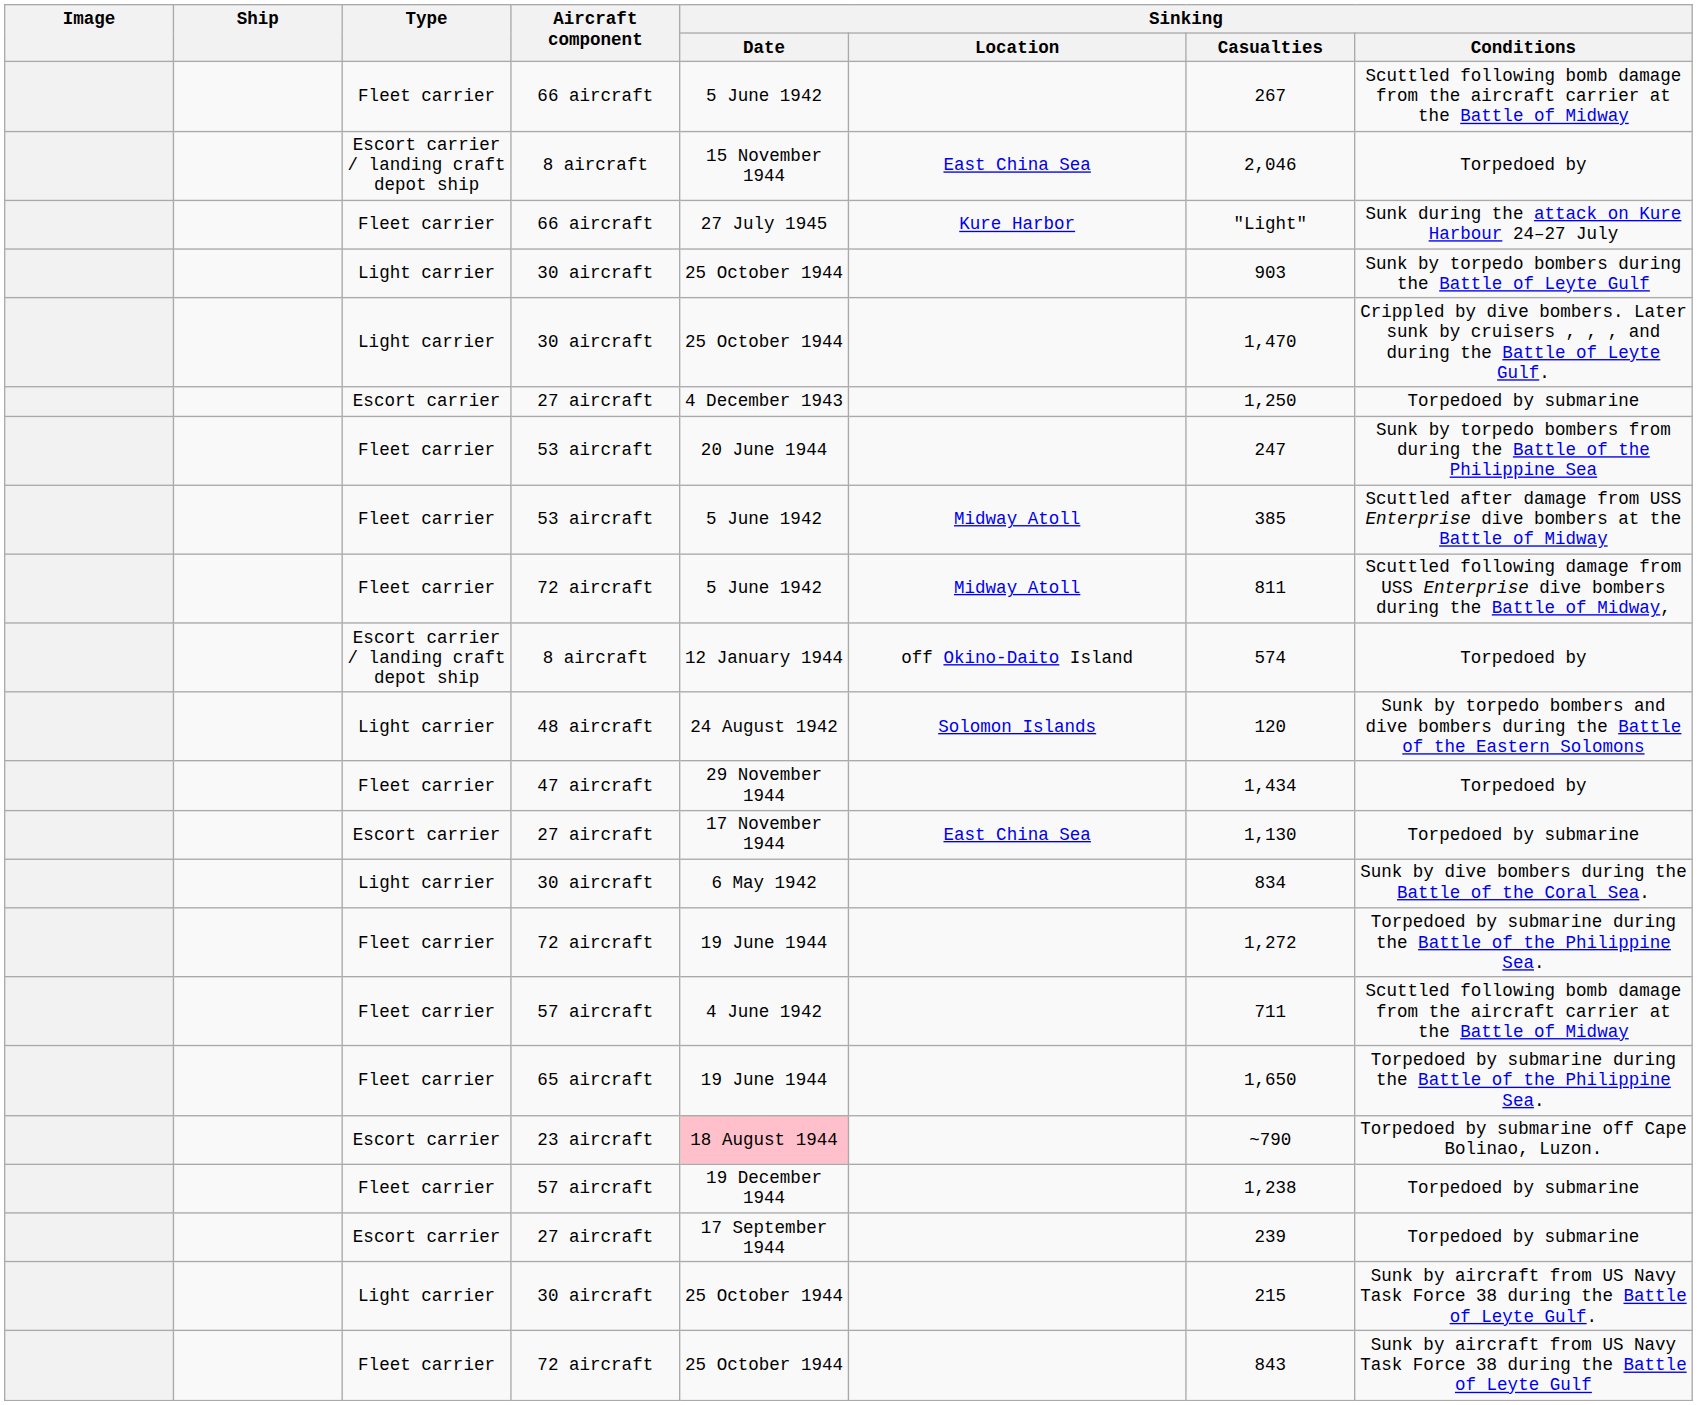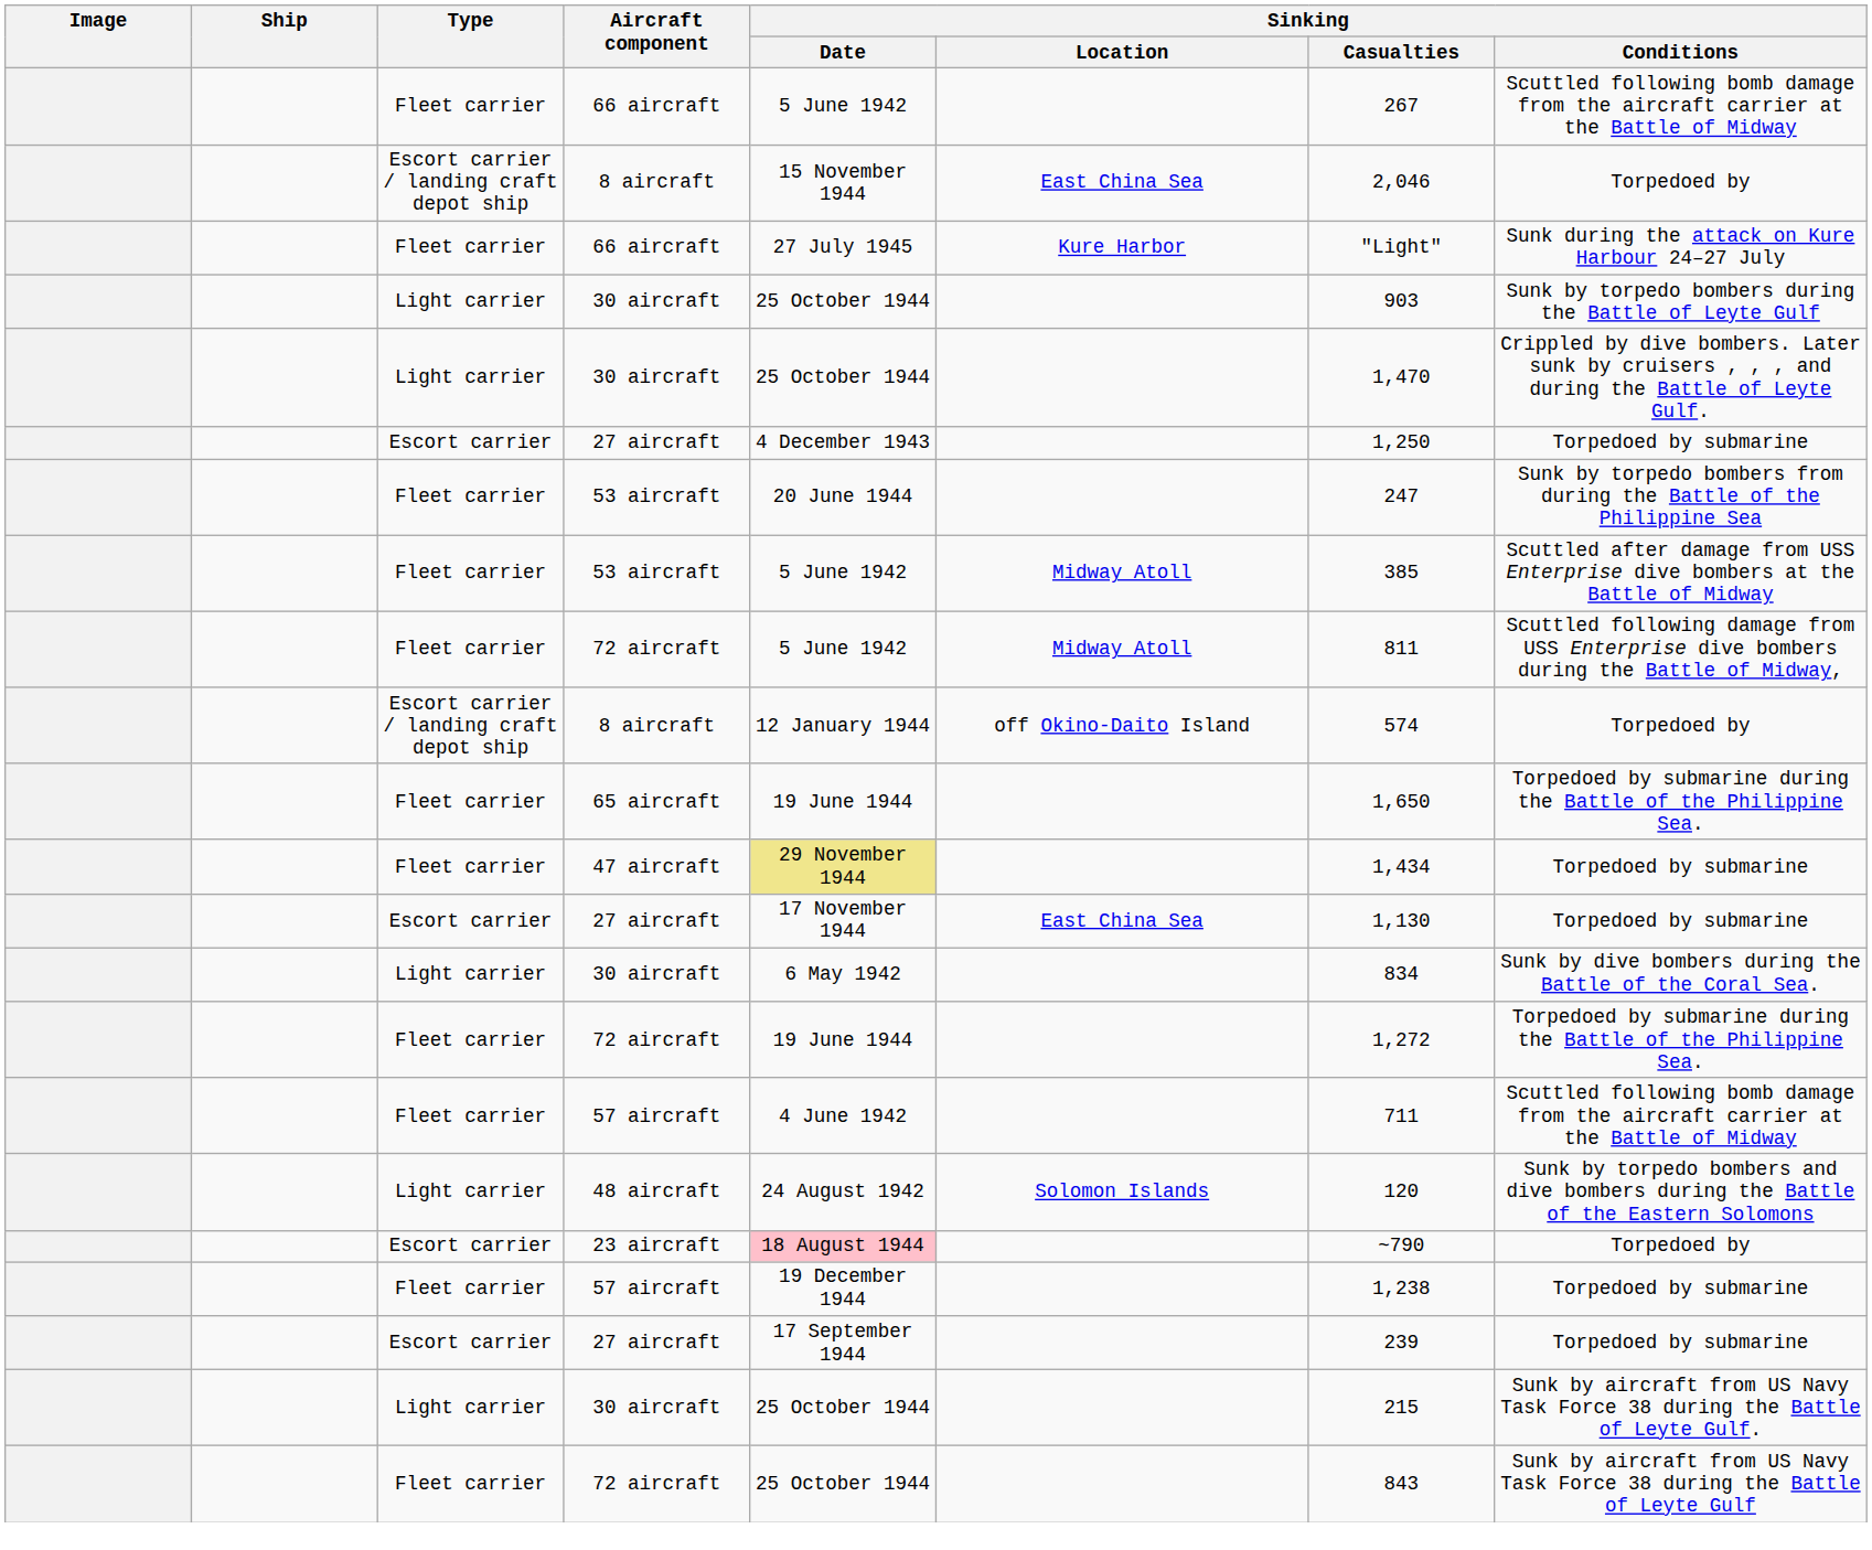rows swapped: 48 aircraft <-> 65 aircraft
47 aircraft | Sinking / Date: no background -> khaki background
47 aircraft | Sinking / Conditions: Torpedoed by -> Torpedoed by submarine
23 aircraft | Sinking / Conditions: Torpedoed by submarine off Cape Bolinao, Luzon. -> Torpedoed by
